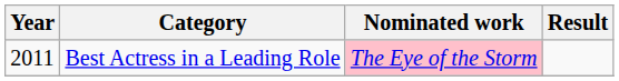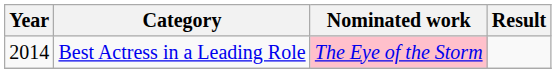Best Actress in a Leading Role | Year: 2011 -> 2014
